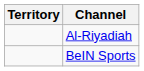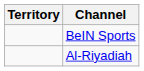rows swapped: BeIN Sports <-> Al-Riyadiah
